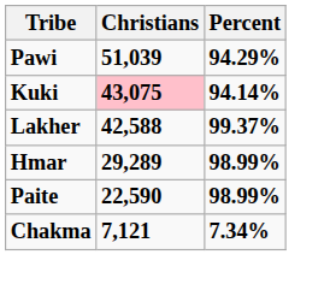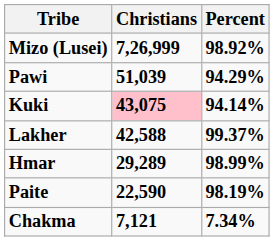+ row: Mizo (Lusei) | 7,26,999 | 98.92%
Paite | Percent: 98.99% -> 98.19%
